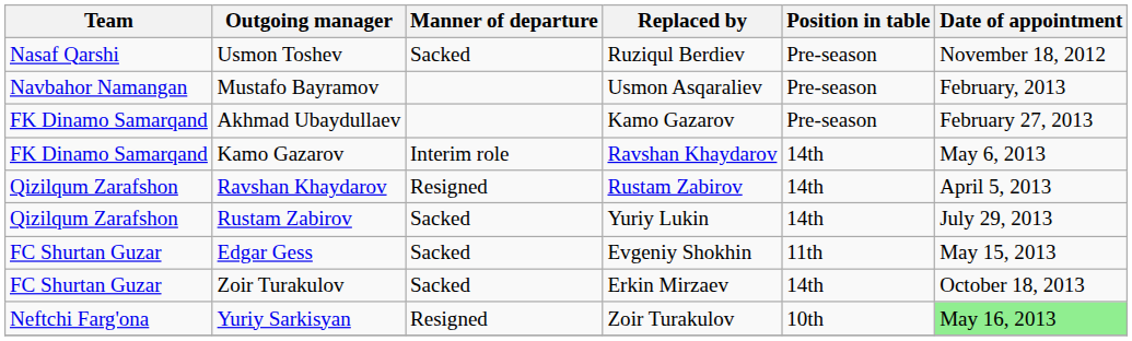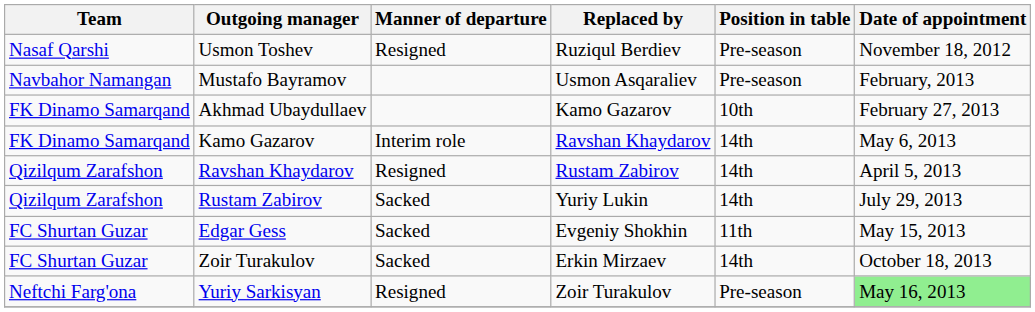Usmon Toshev | Manner of departure: Sacked -> Resigned
Akhmad Ubaydullaev | Position in table: Pre-season -> 10th
Yuriy Sarkisyan | Position in table: 10th -> Pre-season
